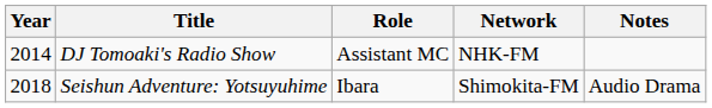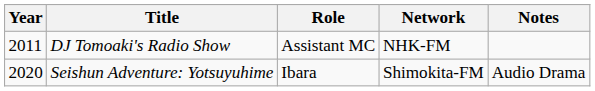DJ Tomoaki's Radio Show | Year: 2014 -> 2011
Seishun Adventure: Yotsuyuhime | Year: 2018 -> 2020
